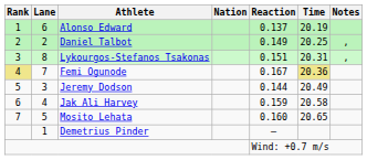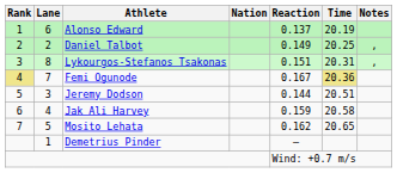Jeremy Dodson | Time: 20.49 -> 20.51
Mosito Lehata | Reaction: 0.160 -> 0.162
